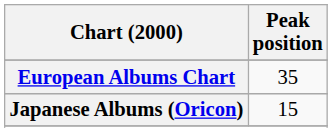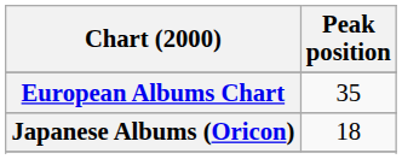Japanese Albums (Oricon) | Peak position: 15 -> 18
